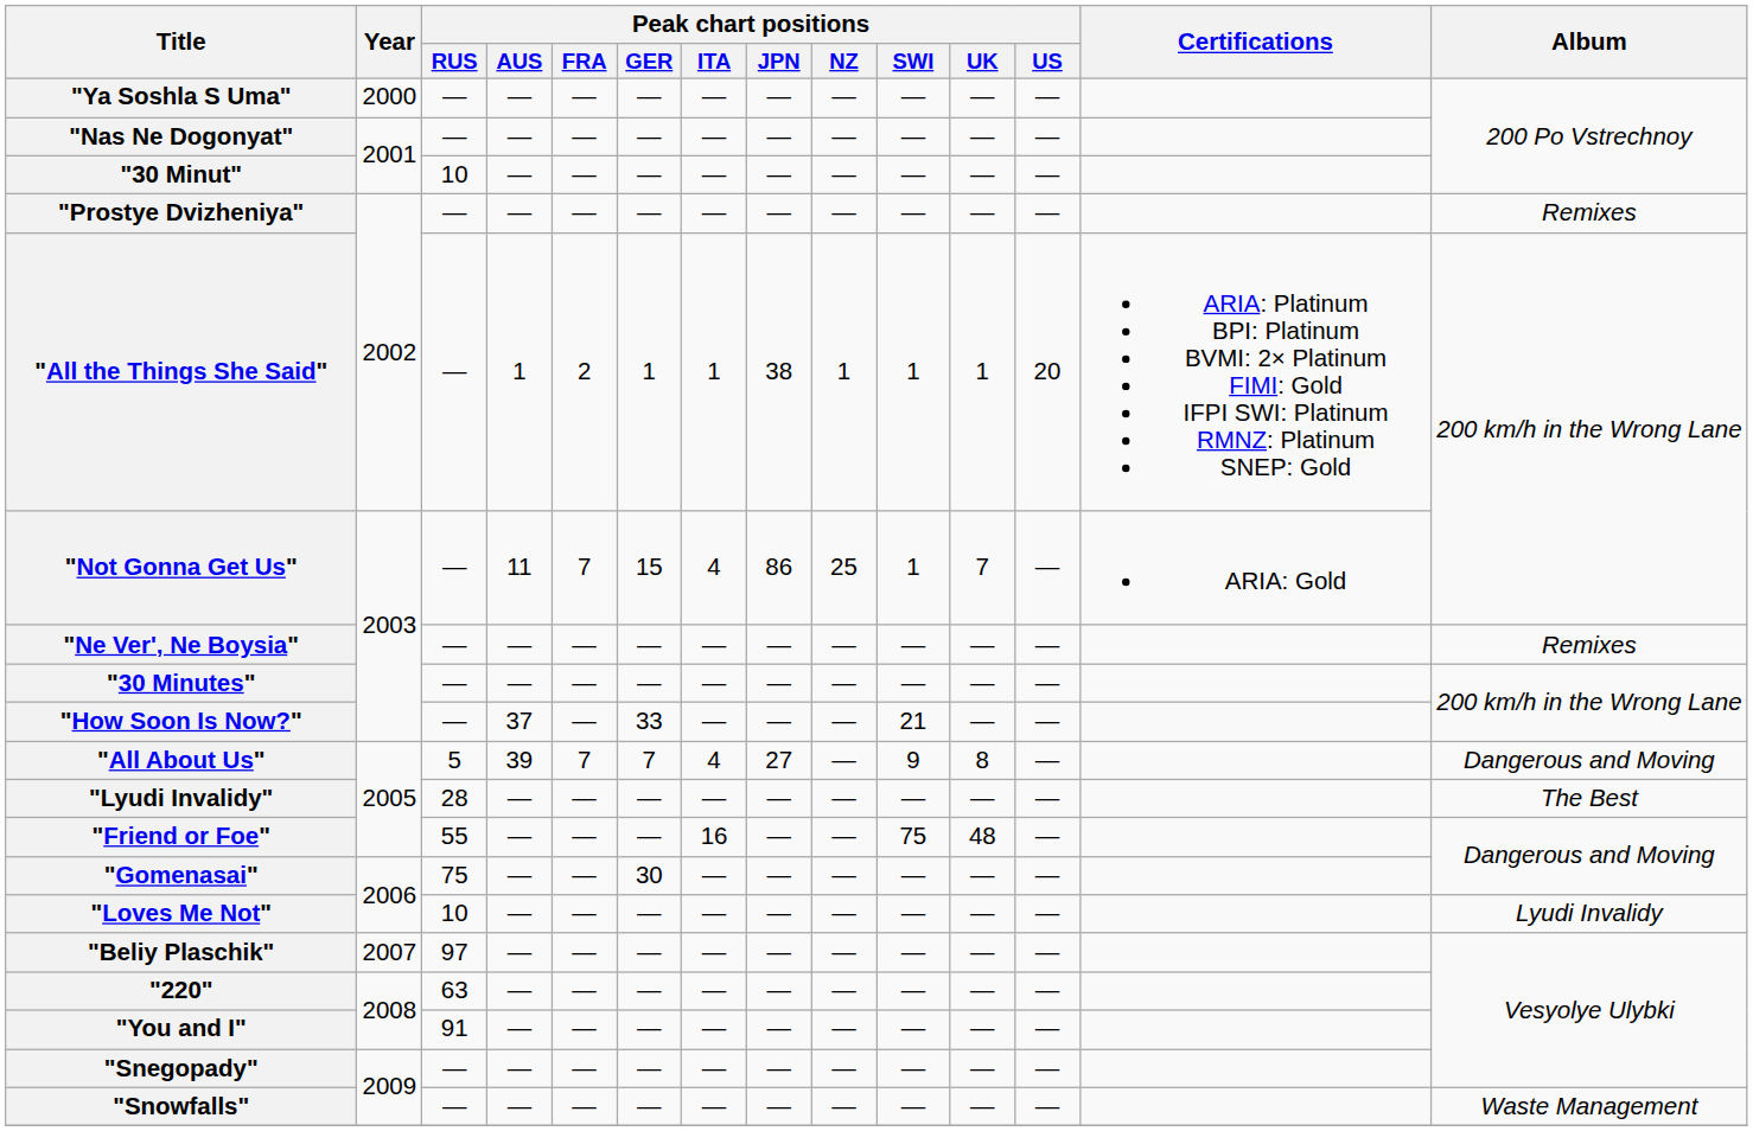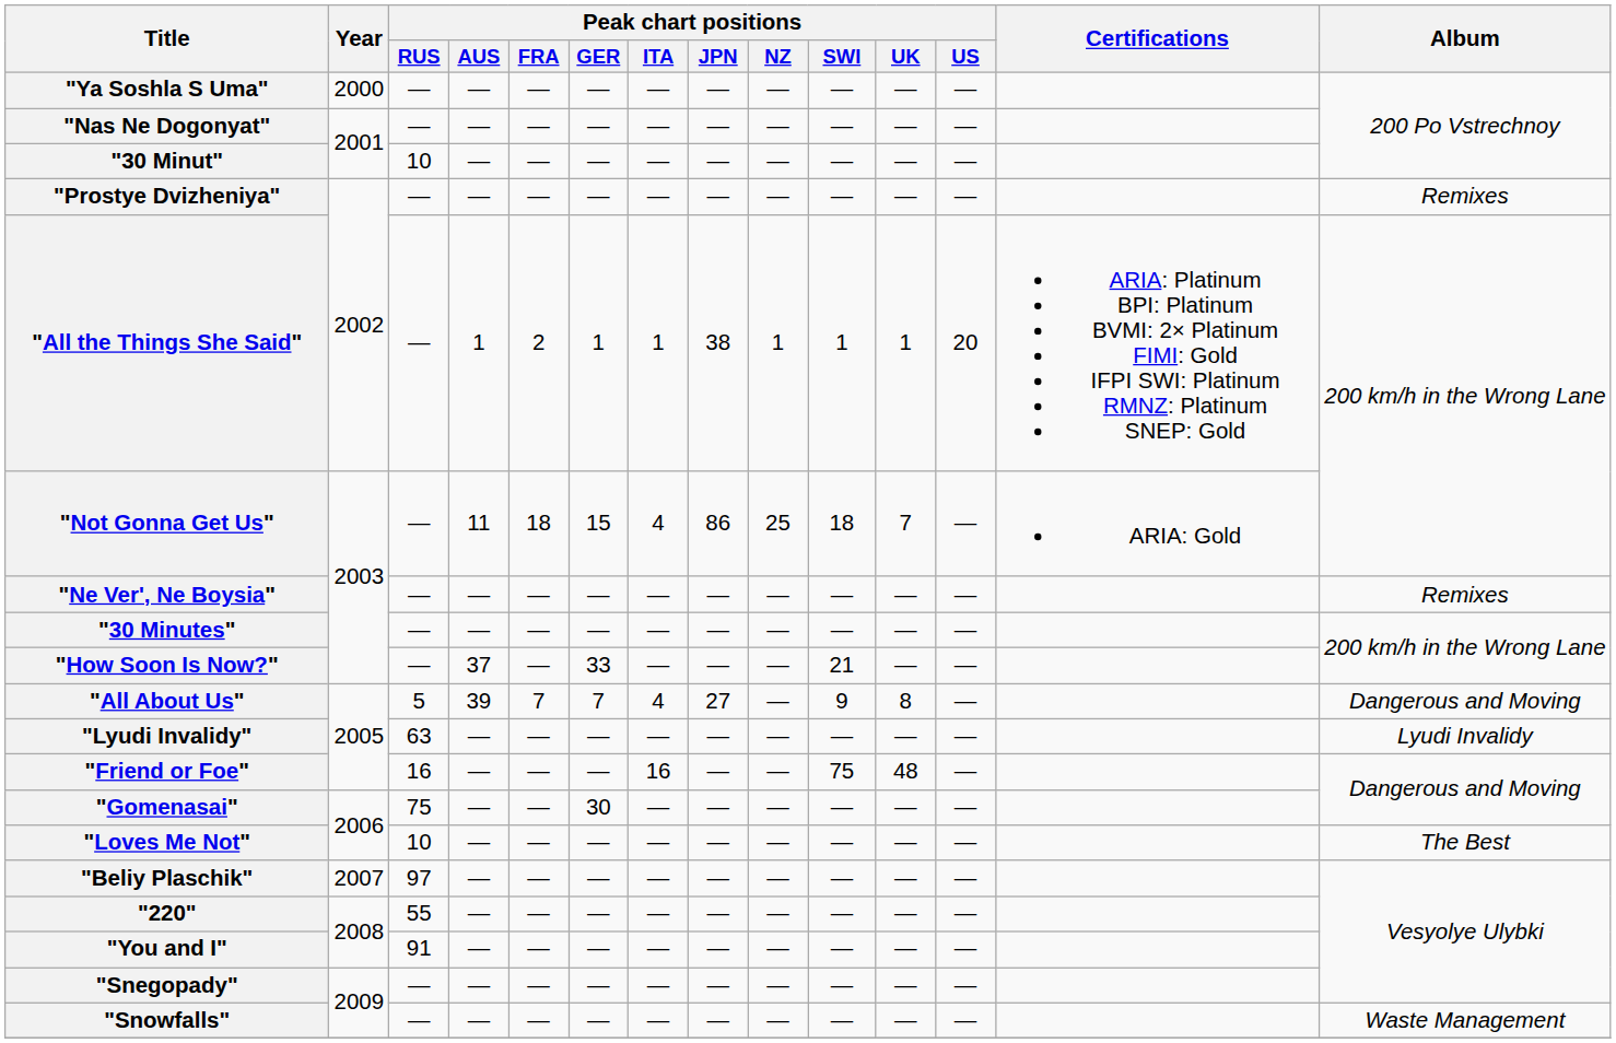"Not Gonna Get Us" | Peak chart positions / FRA: 7 -> 18
"Not Gonna Get Us" | Peak chart positions / SWI: 1 -> 18
"Lyudi Invalidy" | Peak chart positions / RUS: 28 -> 63
"Lyudi Invalidy" | Album: The Best -> Lyudi Invalidy
"Friend or Foe" | Peak chart positions / RUS: 55 -> 16
"Loves Me Not" | Album: Lyudi Invalidy -> The Best
"220" | Peak chart positions / RUS: 63 -> 55
